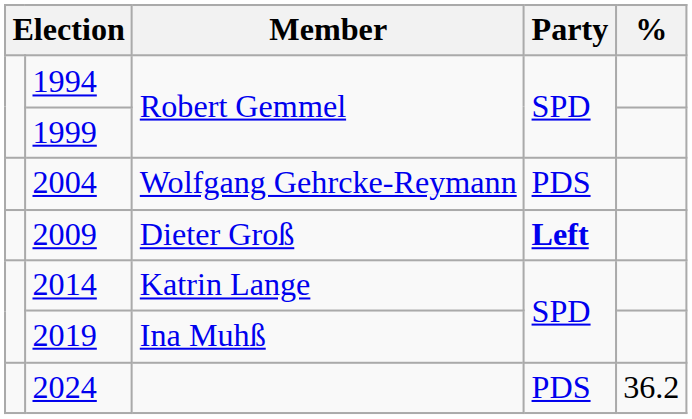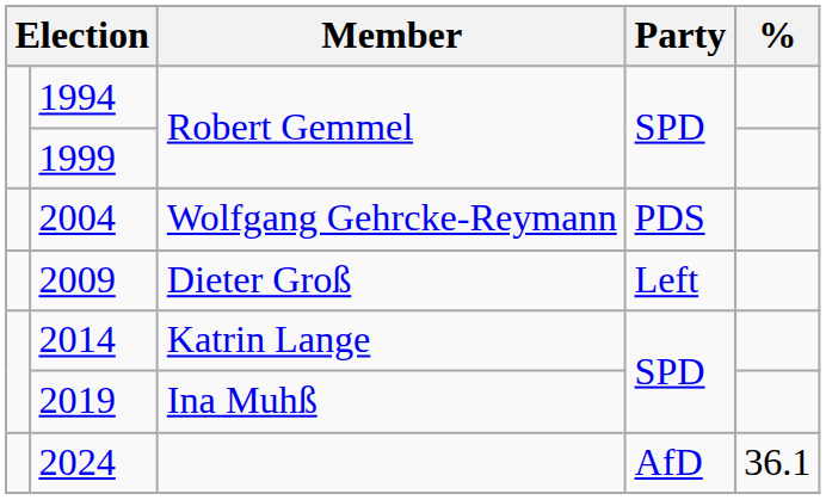2009 | Party: bold -> normal
2024 | Party: PDS -> AfD
2024 | %: 36.2 -> 36.1
